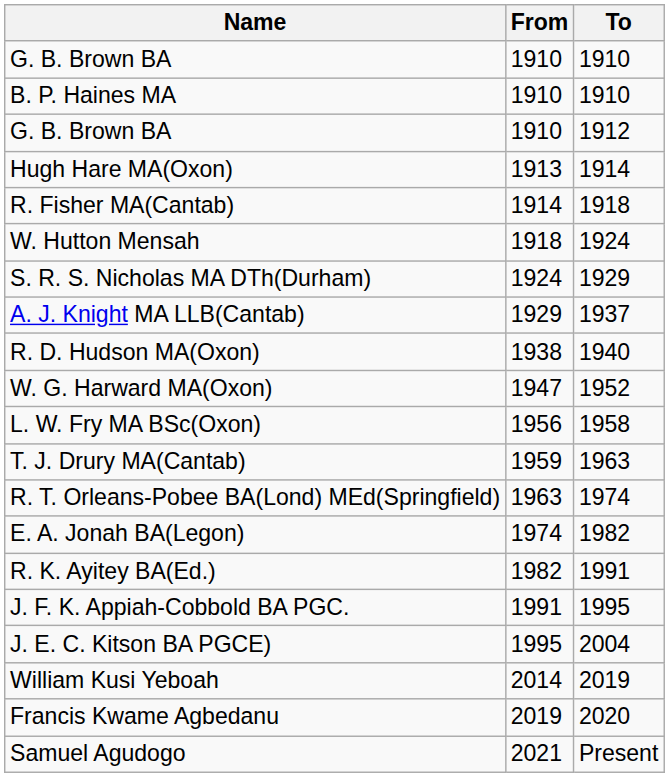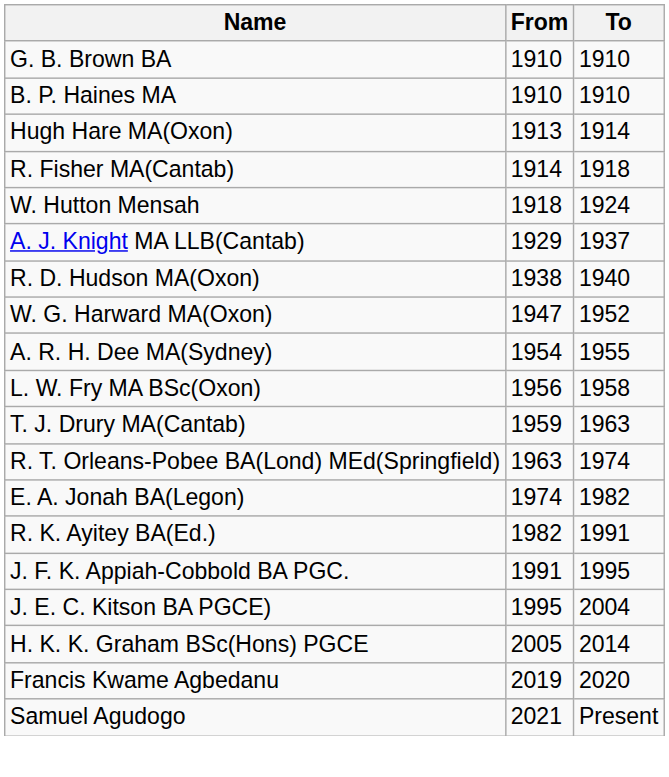- row: G. B. Brown BA | 1910 | 1912
- row: S. R. S. Nicholas MA DTh(Durham) | 1924 | 1929
+ row: A. R. H. Dee MA(Sydney) | 1954 | 1955
+ row: H. K. K. Graham BSc(Hons) PGCE | 2005 | 2014
- row: William Kusi Yeboah | 2014 | 2019
